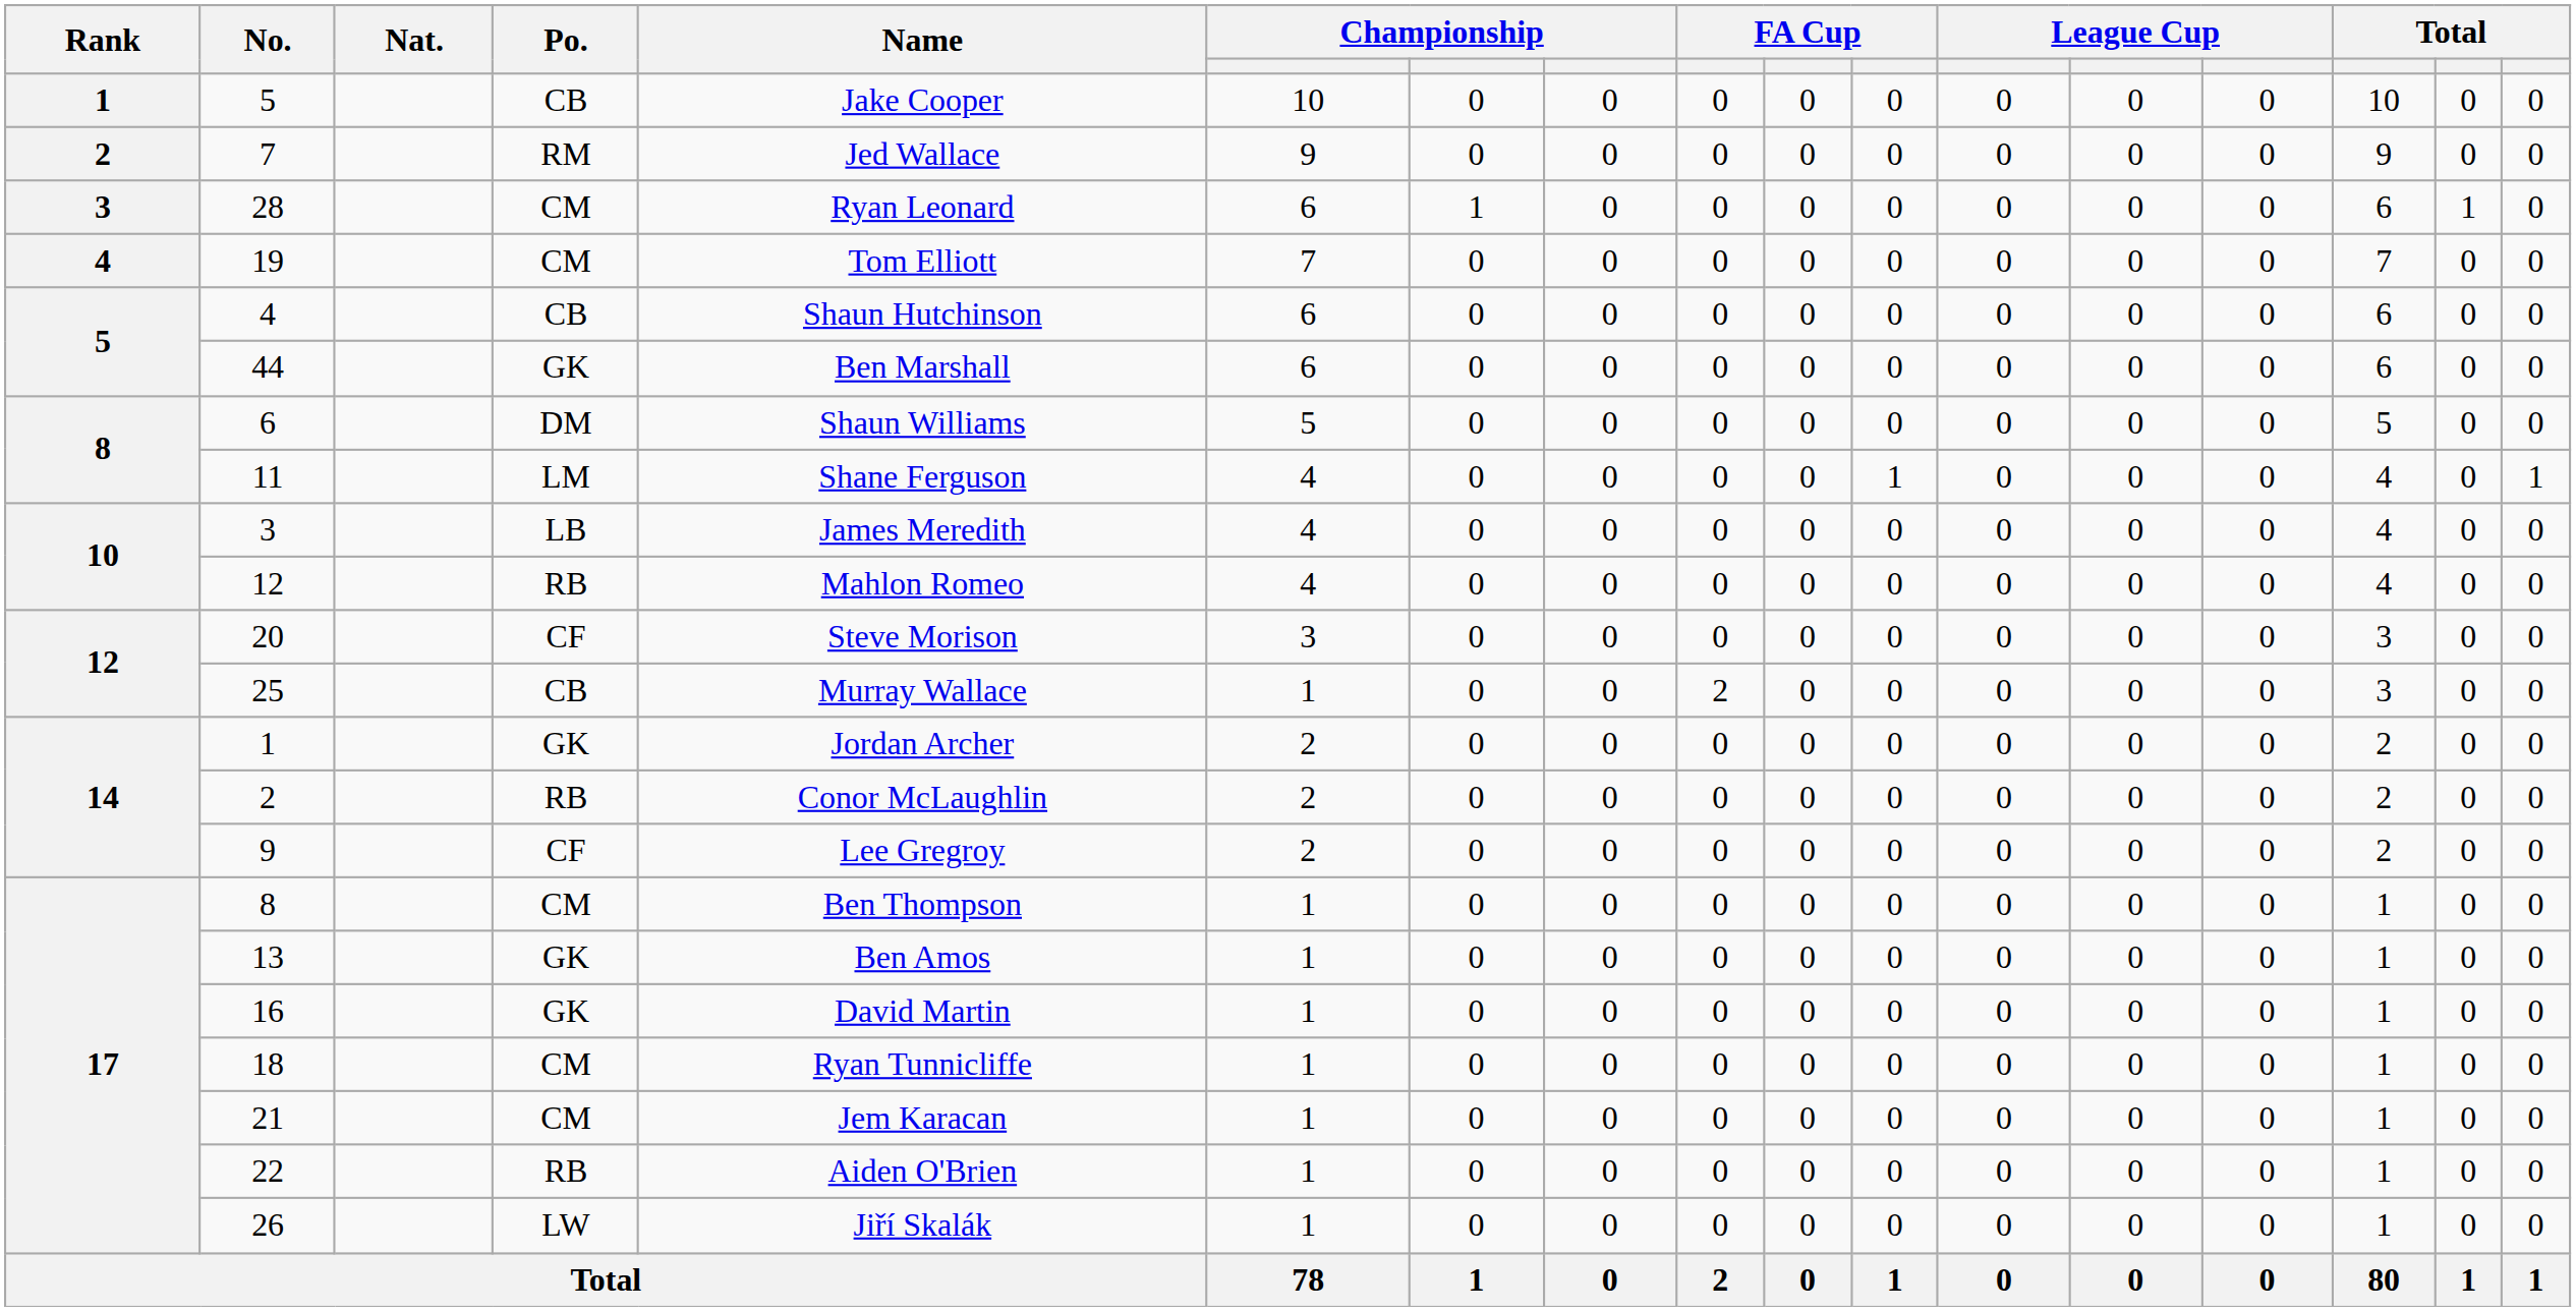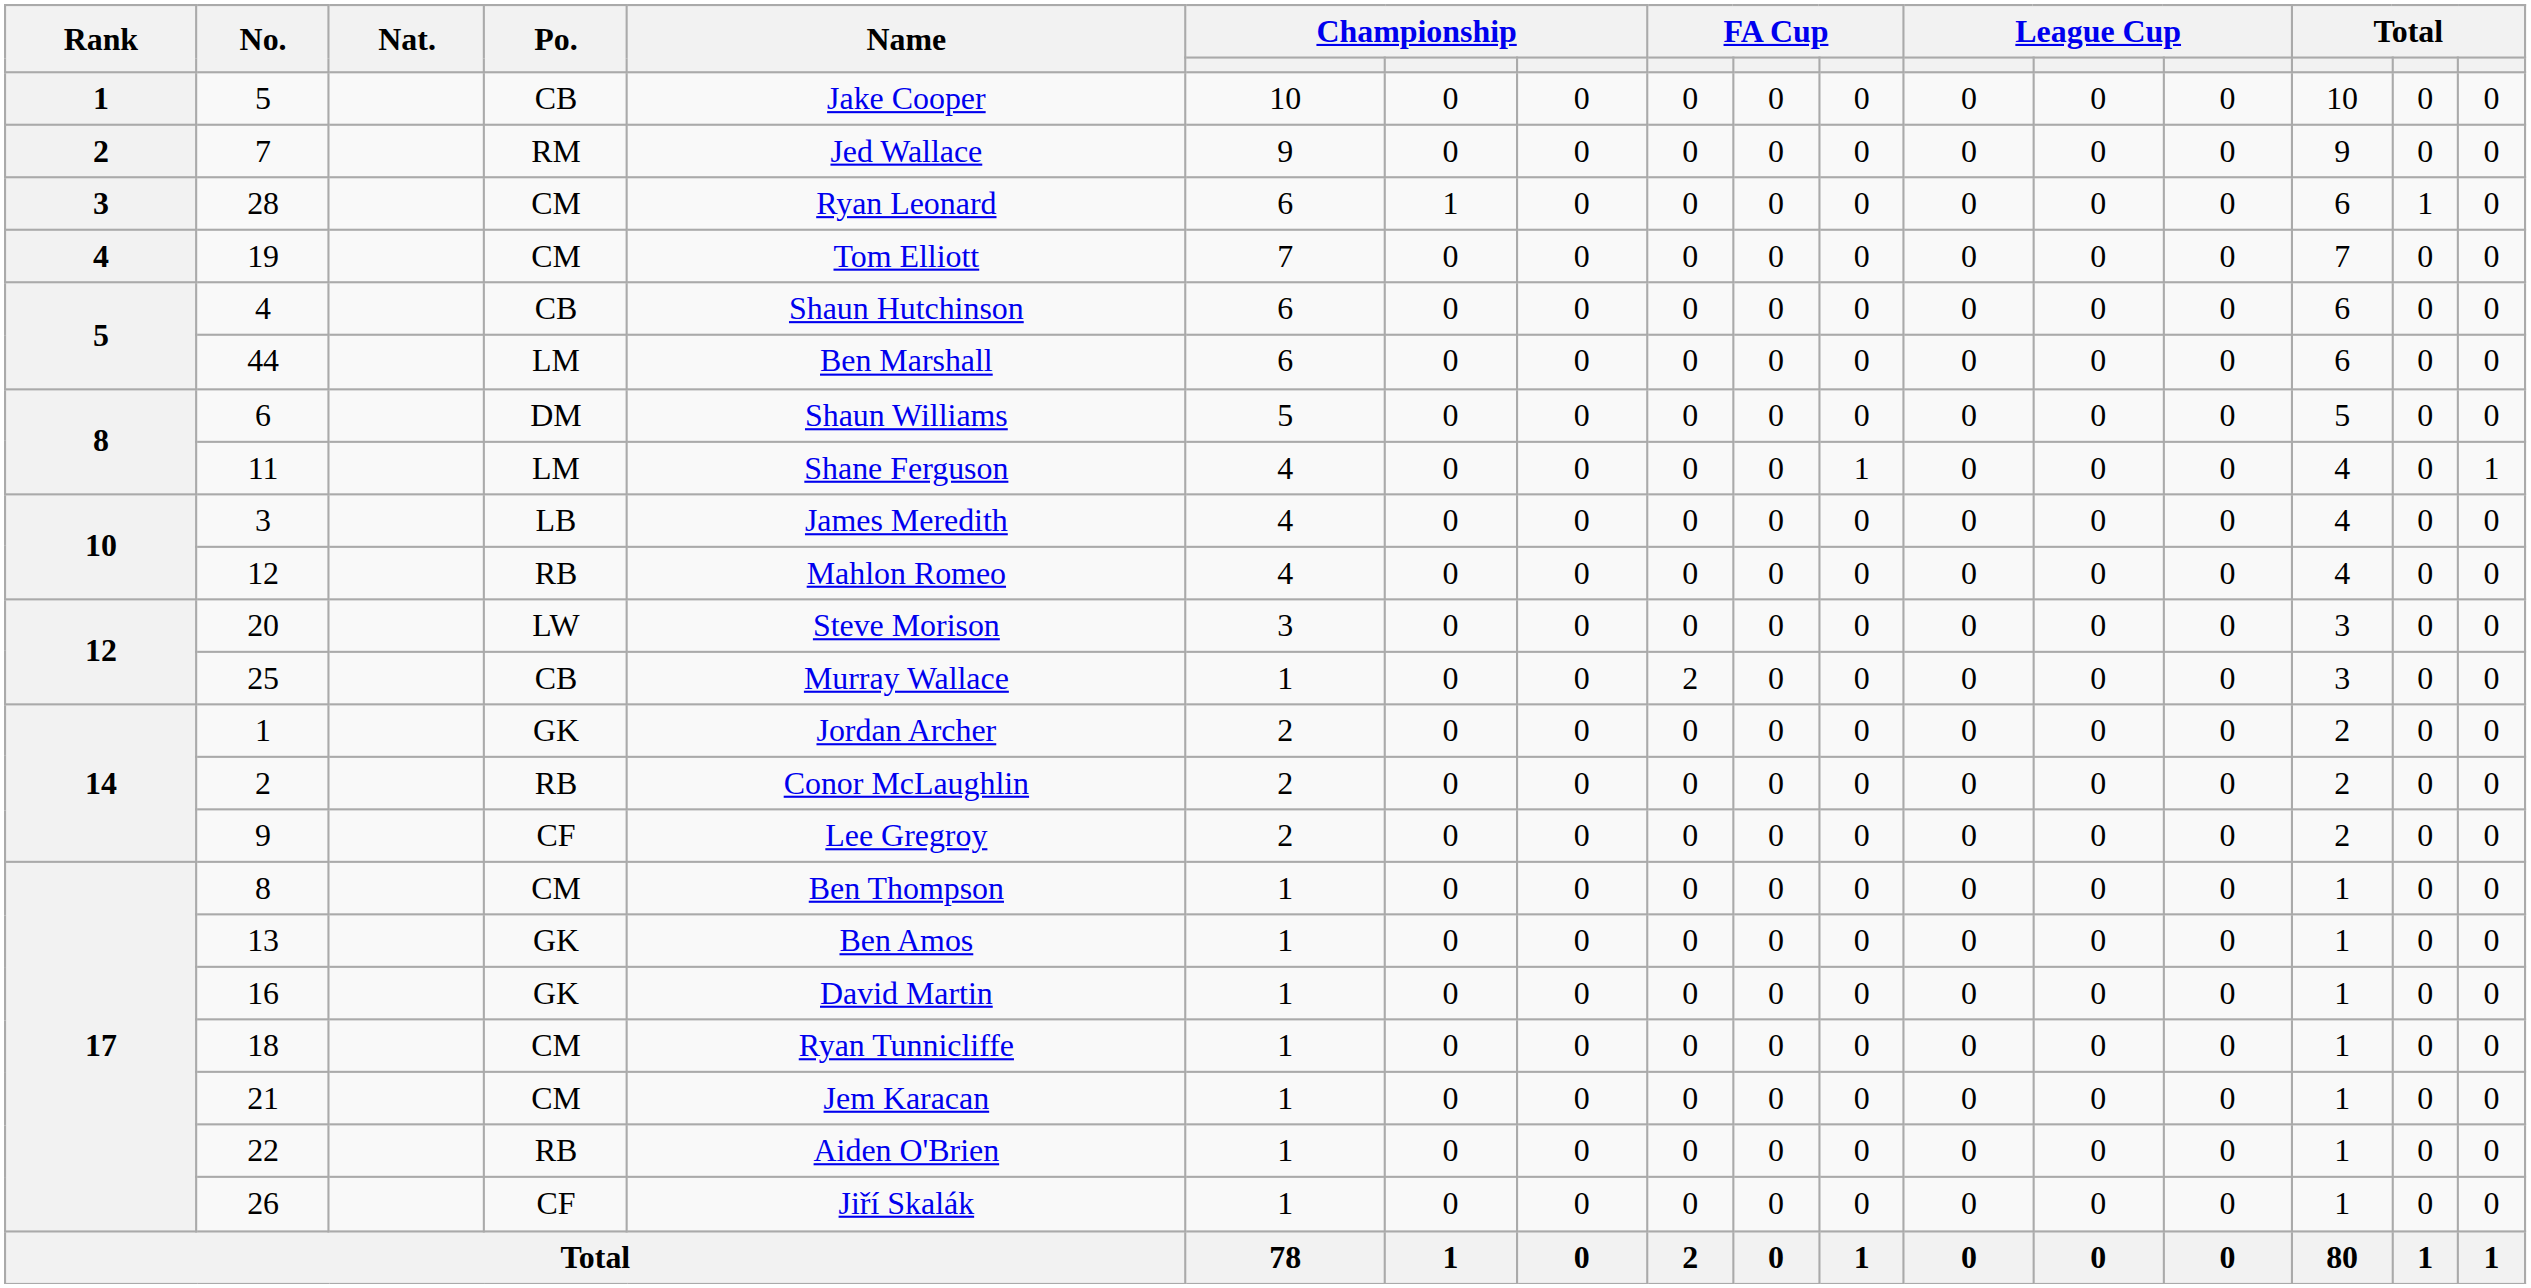44 | Po.: GK -> LM
20 | Po.: CF -> LW
26 | Po.: LW -> CF
